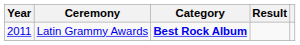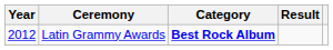Latin Grammy Awards | Year: 2011 -> 2012
